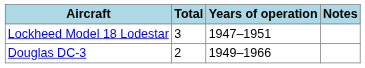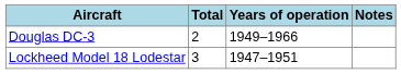rows swapped: Lockheed Model 18 Lodestar <-> Douglas DC-3
